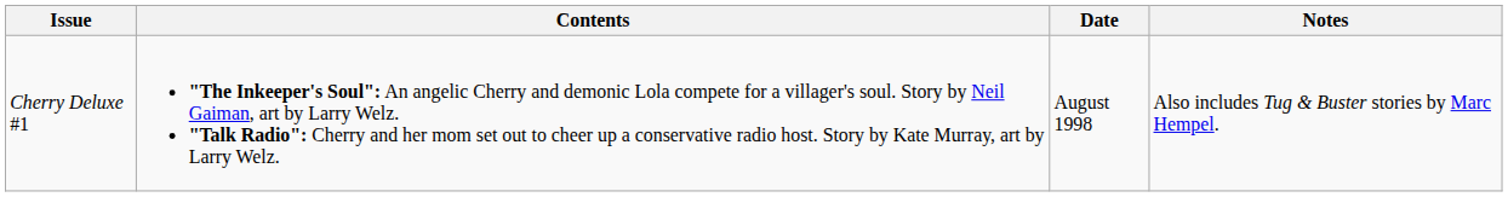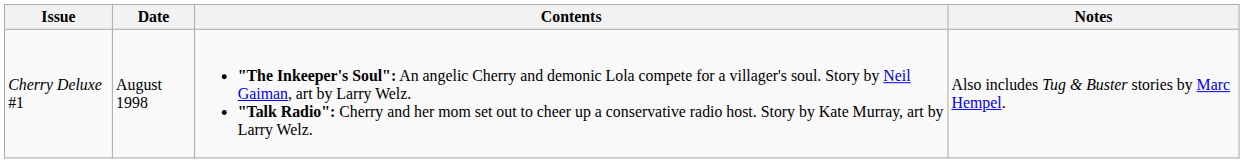columns swapped: Date <-> Contents
